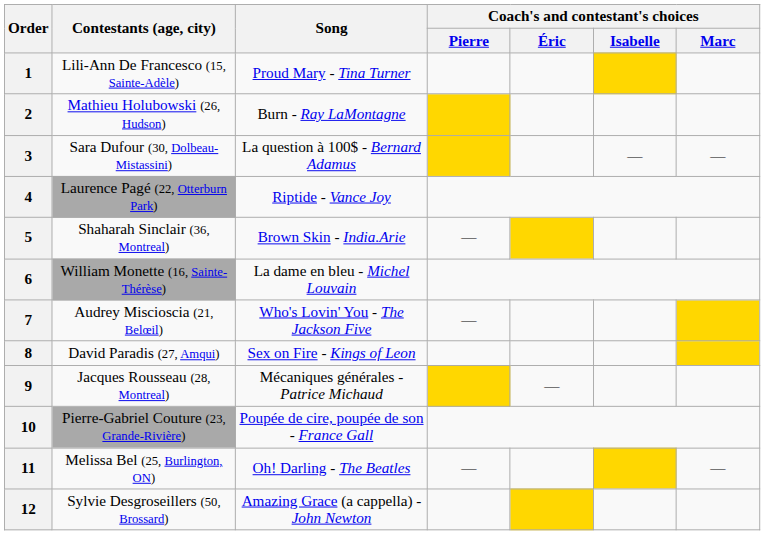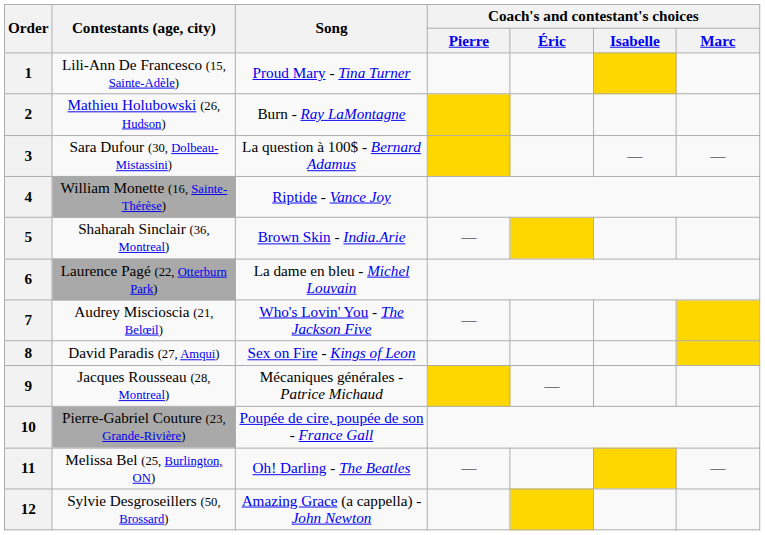4 | Contestants (age, city): Laurence Pagé (22, Otterburn Park) -> William Monette (16, Sainte-Thérèse)
6 | Contestants (age, city): William Monette (16, Sainte-Thérèse) -> Laurence Pagé (22, Otterburn Park)
